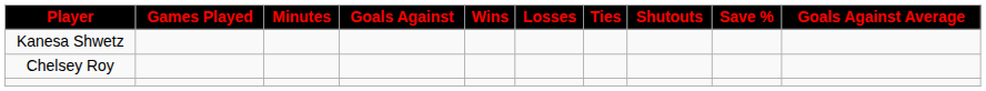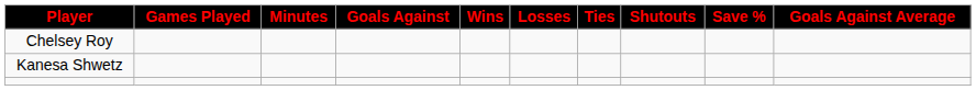rows swapped: Chelsey Roy <-> Kanesa Shwetz
